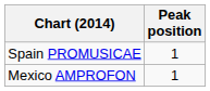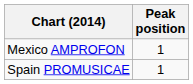rows swapped: Spain PROMUSICAE <-> Mexico AMPROFON
